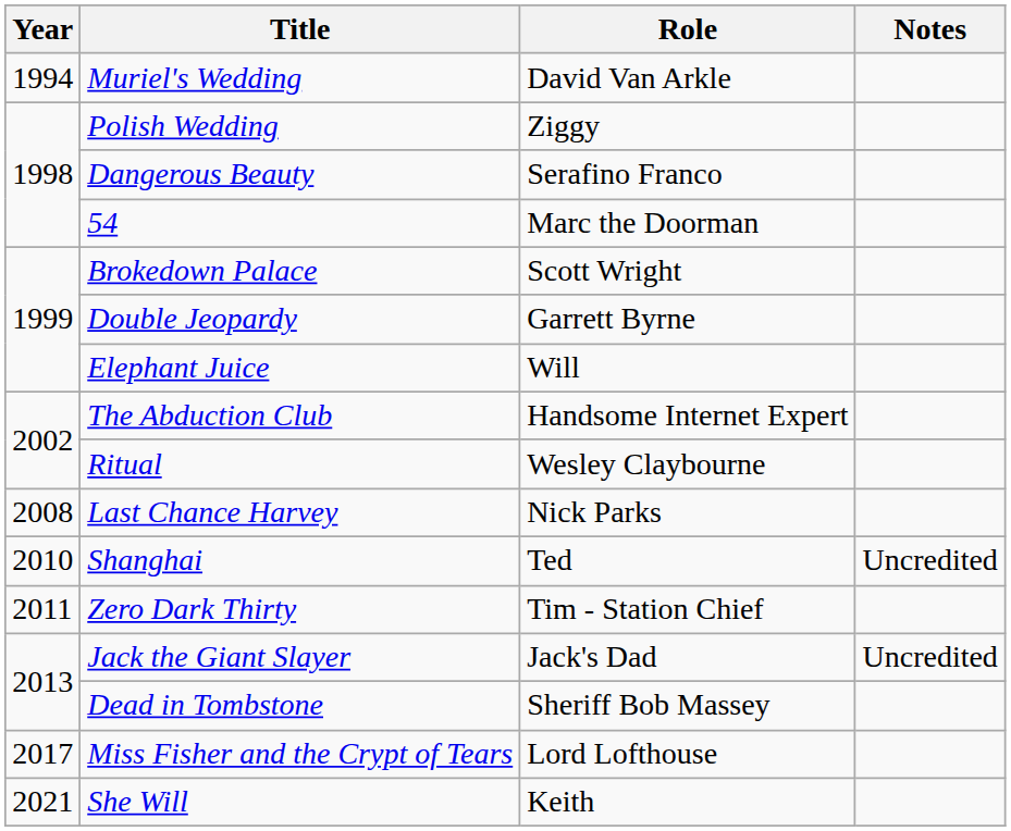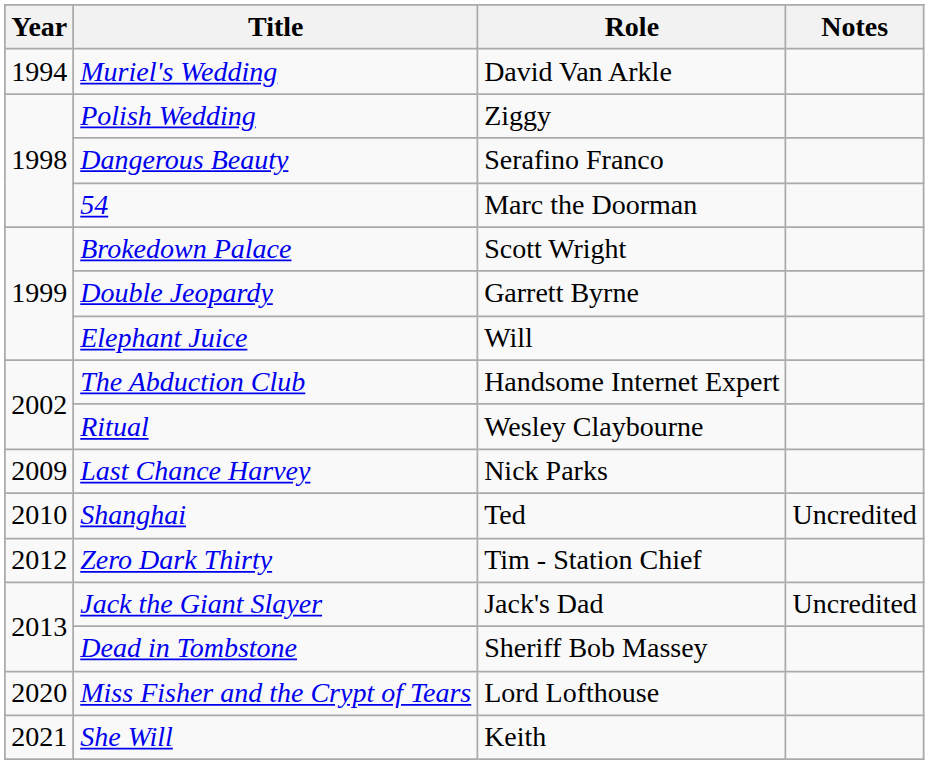Last Chance Harvey | Year: 2008 -> 2009
Zero Dark Thirty | Year: 2011 -> 2012
Miss Fisher and the Crypt of Tears | Year: 2017 -> 2020
